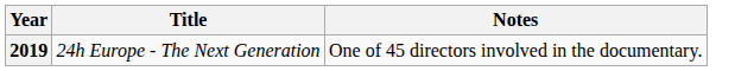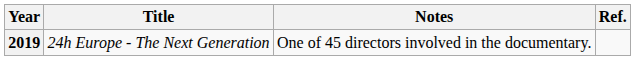+ column: Ref.
